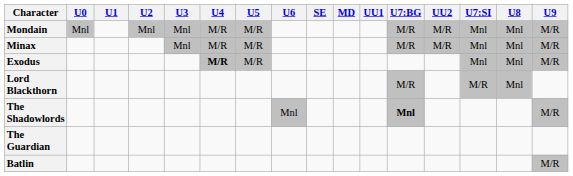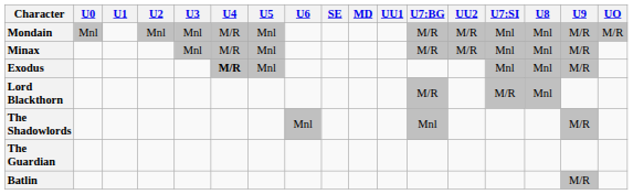+ column: UO | M/R
Mondain | U5: M/R -> Mnl
Minax | U5: M/R -> Mnl
Exodus | U5: M/R -> Mnl
The Shadowlords | U7:BG: bold -> normal
